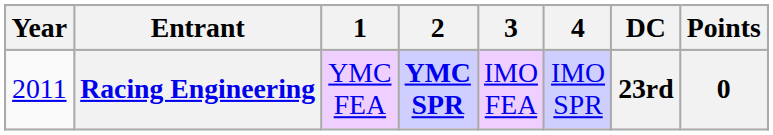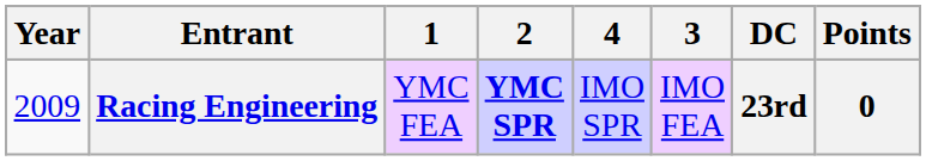columns swapped: 3 <-> 4
Racing Engineering | Year: 2011 -> 2009
